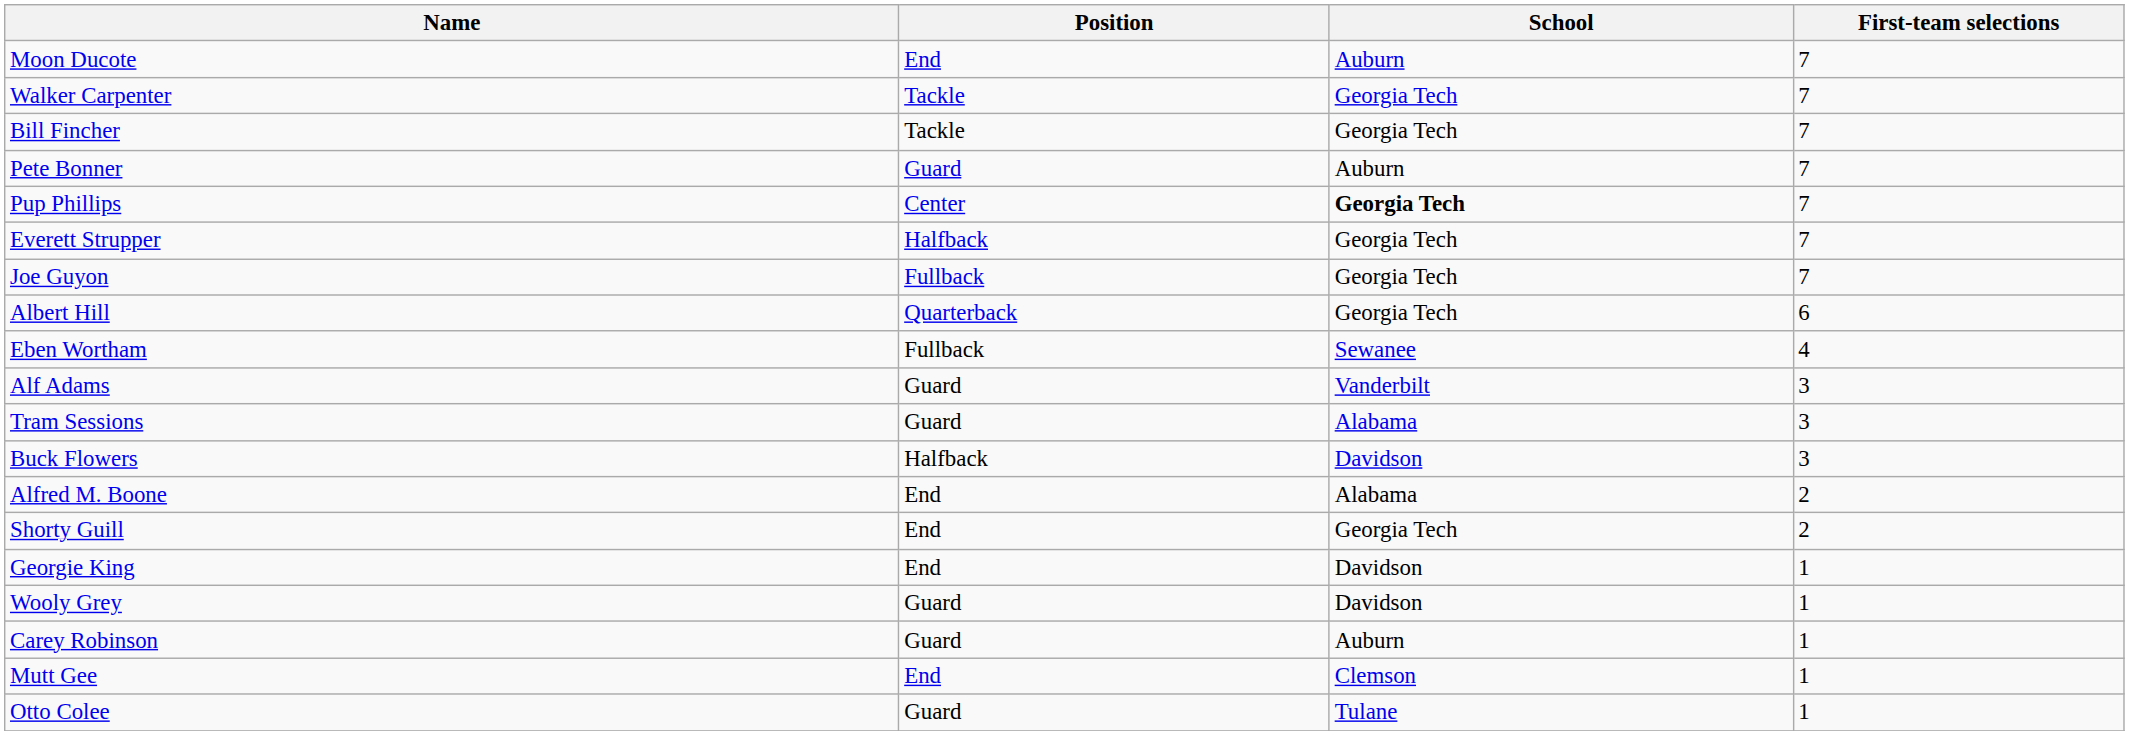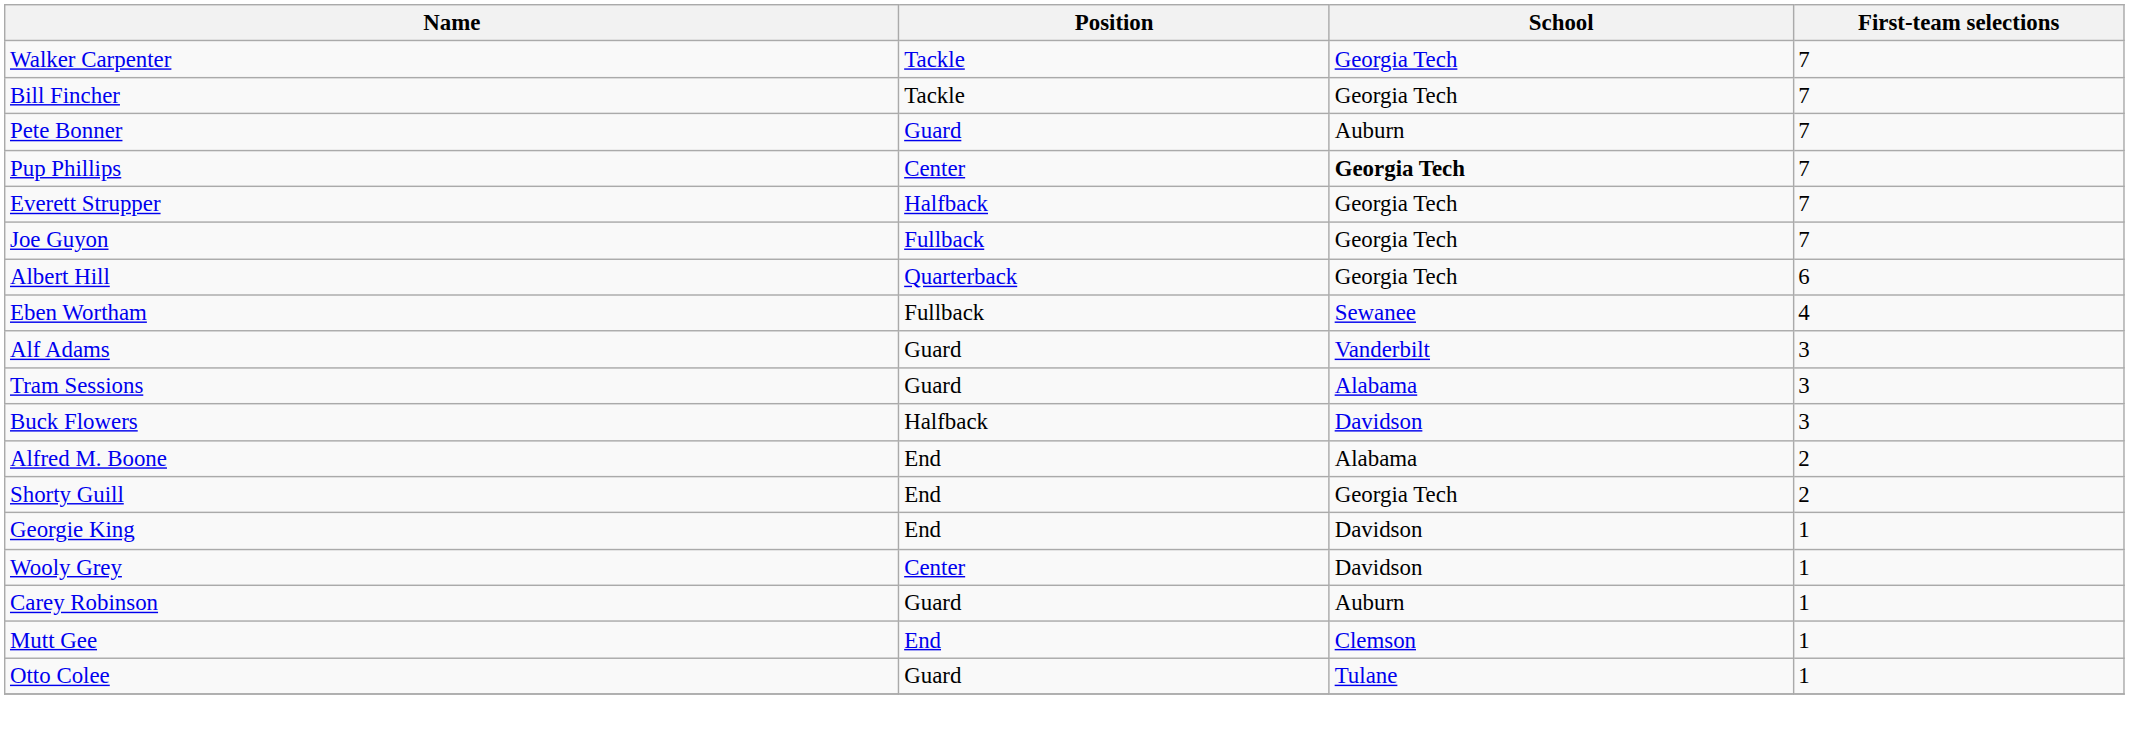- row: Moon Ducote | End | Auburn | 7
Wooly Grey | Position: Guard -> Center
